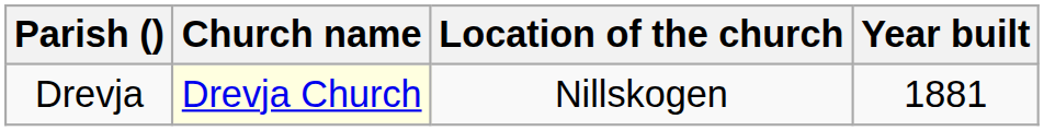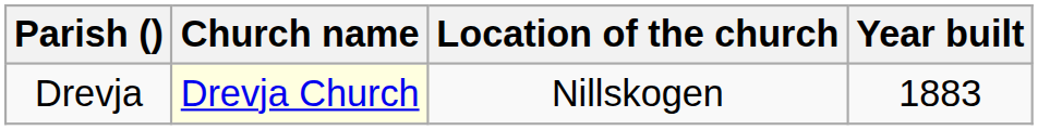Drevja | Year built: 1881 -> 1883
